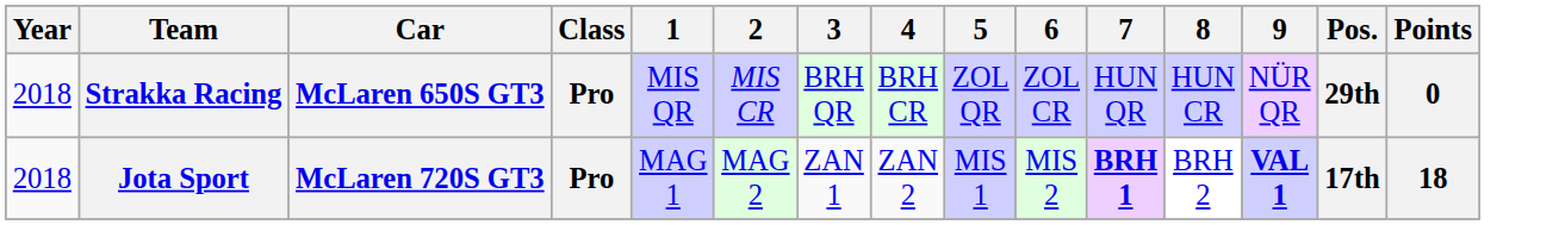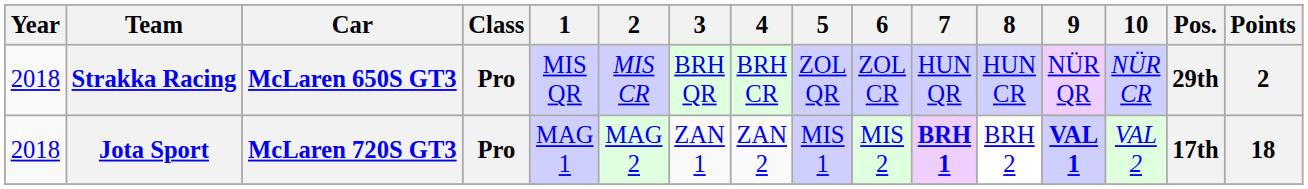+ column: 10 | NÜR CR | VAL 2
Strakka Racing | Points: 0 -> 2
